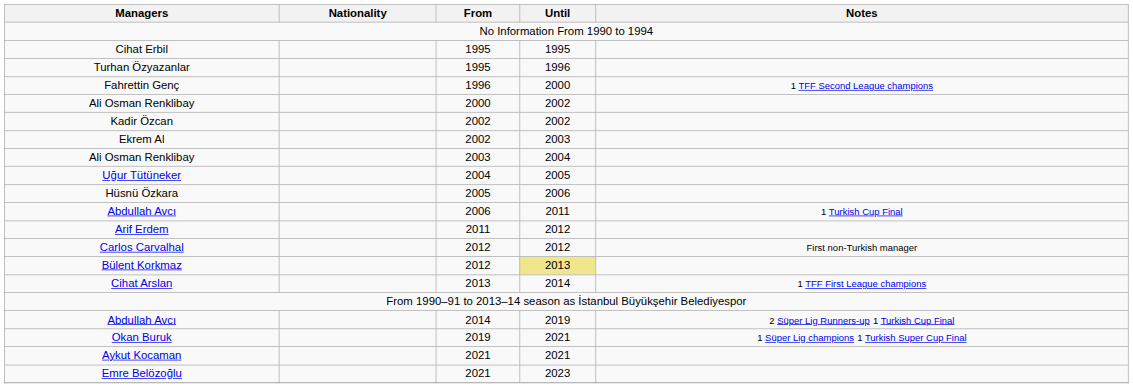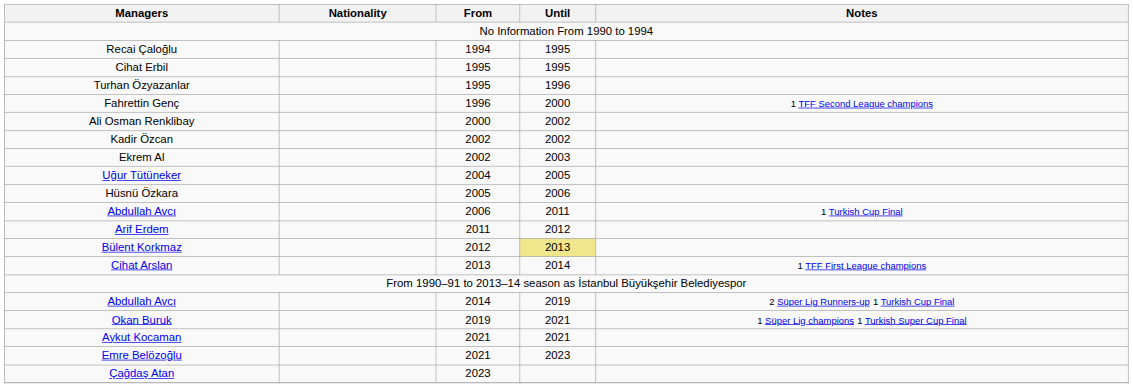+ row: Recai Çaloğlu | 1994 | 1995
- row: Ali Osman Renklibay | 2003 | 2004
- row: Carlos Carvalhal | 2012 | 2012 | First non-Turkish manager
+ row: Çağdaş Atan | 2023
